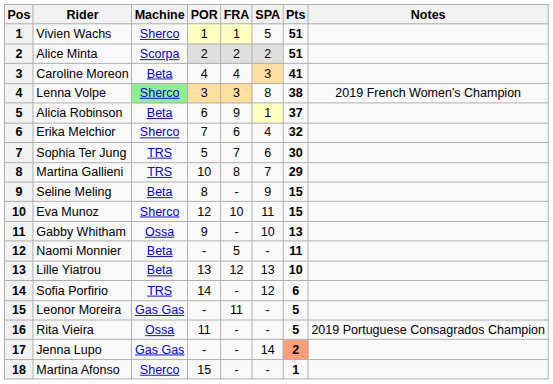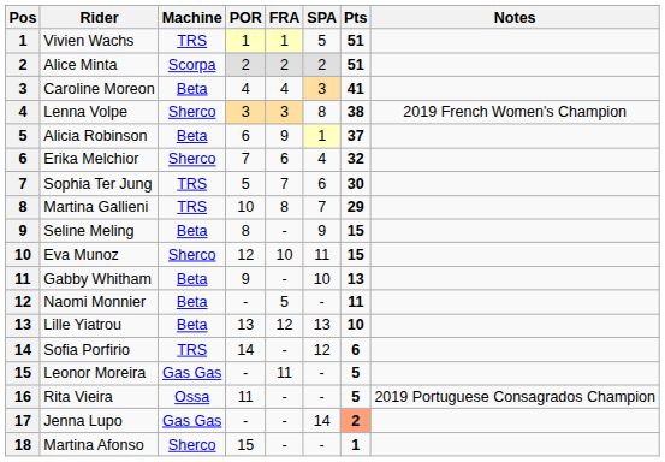Vivien Wachs | Machine: Sherco -> TRS
Lenna Volpe | Machine: lightgreen background -> no background
Gabby Whitham | Machine: Ossa -> Beta
